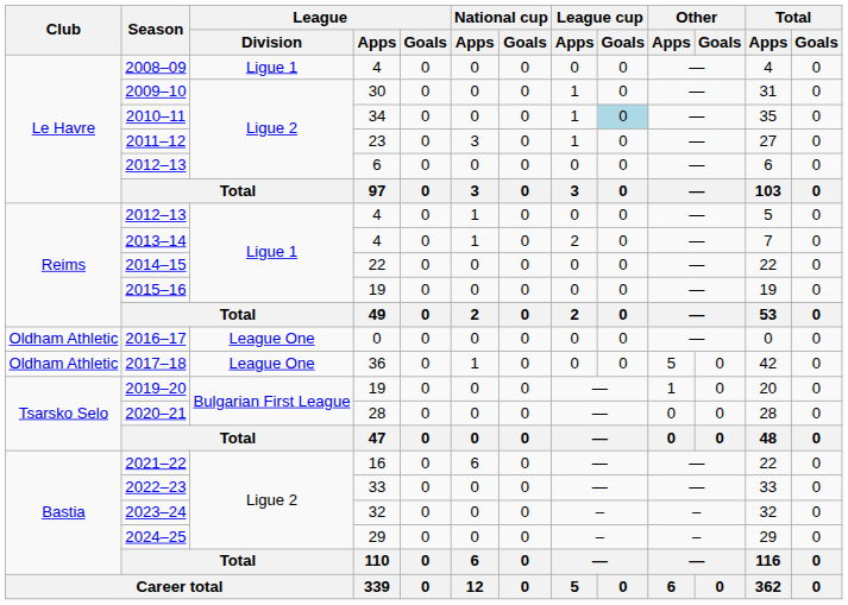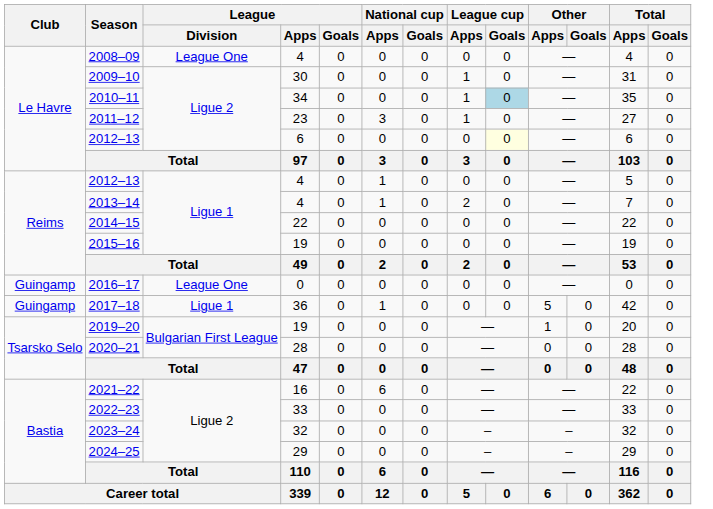2008–09 | League / Division: Ligue 1 -> League One
2012–13 / 6 | League cup / Goals: no background -> lightyellow background
2016–17 | Club: Oldham Athletic -> Guingamp
2017–18 | Club: Oldham Athletic -> Guingamp
2017–18 | League / Division: League One -> Ligue 1
